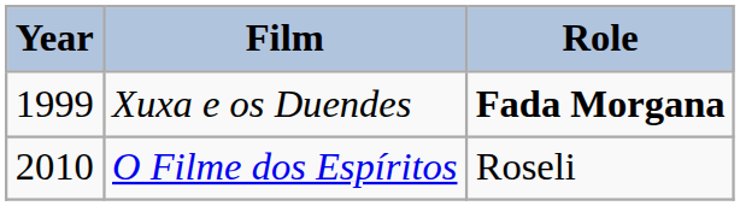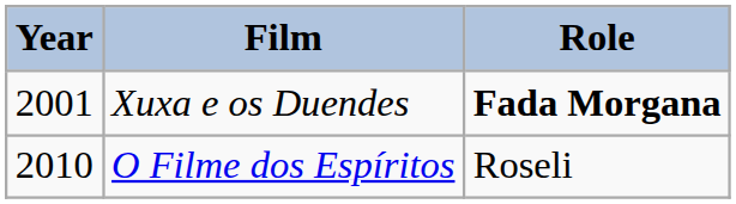Xuxa e os Duendes | Year: 1999 -> 2001
